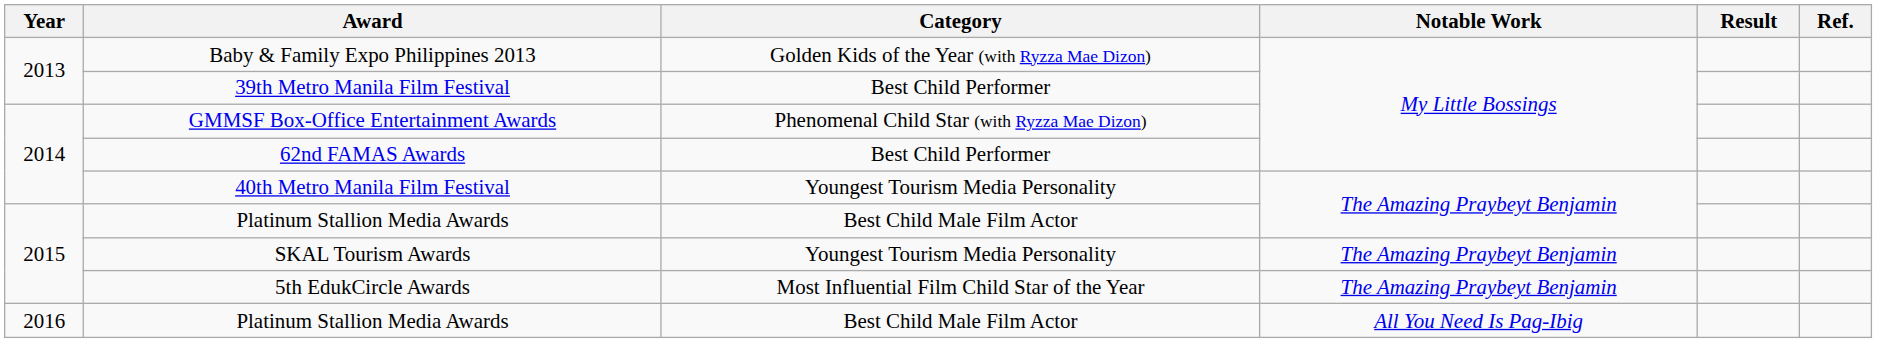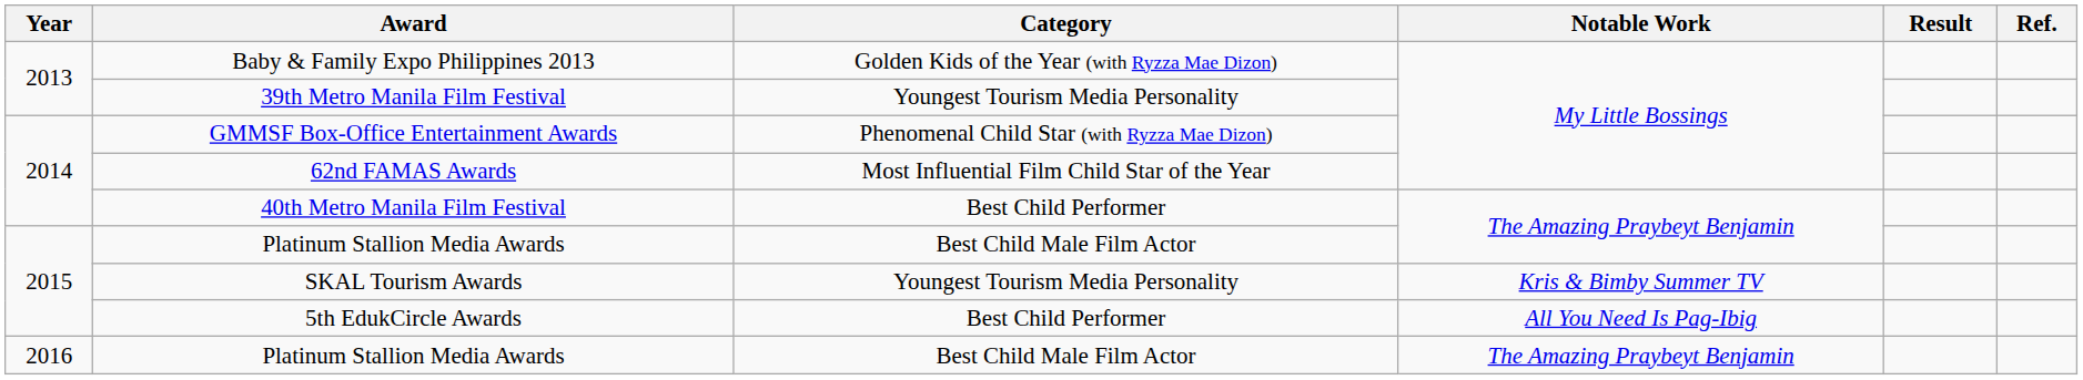39th Metro Manila Film Festival | Category: Best Child Performer -> Youngest Tourism Media Personality
62nd FAMAS Awards | Category: Best Child Performer -> Most Influential Film Child Star of the Year
40th Metro Manila Film Festival | Category: Youngest Tourism Media Personality -> Best Child Performer
SKAL Tourism Awards | Notable Work: The Amazing Praybeyt Benjamin -> Kris & Bimby Summer TV
5th EdukCircle Awards | Category: Most Influential Film Child Star of the Year -> Best Child Performer
5th EdukCircle Awards | Notable Work: The Amazing Praybeyt Benjamin -> All You Need Is Pag-Ibig
2016 / Platinum Stallion Media Awards | Notable Work: All You Need Is Pag-Ibig -> The Amazing Praybeyt Benjamin
